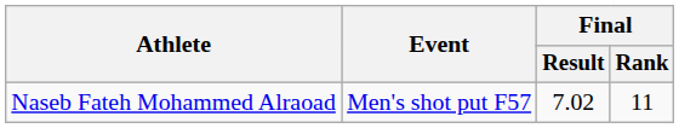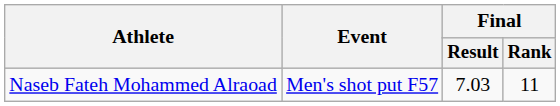Naseb Fateh Mohammed Alraoad | Final / Result: 7.02 -> 7.03
